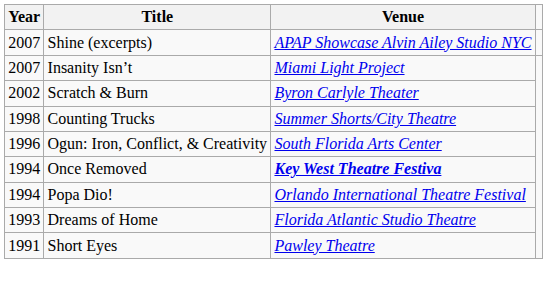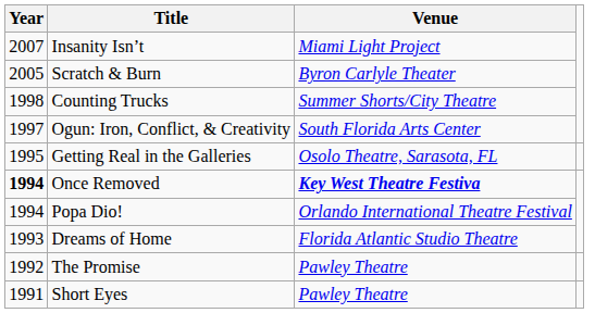- row: 2007 | Shine (excerpts) | APAP Showcase Alvin Ailey Studio NYC
Scratch & Burn | Year: 2002 -> 2005
Ogun: Iron, Conflict, & Creativity | Year: 1996 -> 1997
+ row: 1995 | Getting Real in the Galleries | Osolo Theatre, Sarasota, FL
Once Removed | Year: normal -> bold
+ row: 1992 | The Promise | Pawley Theatre
